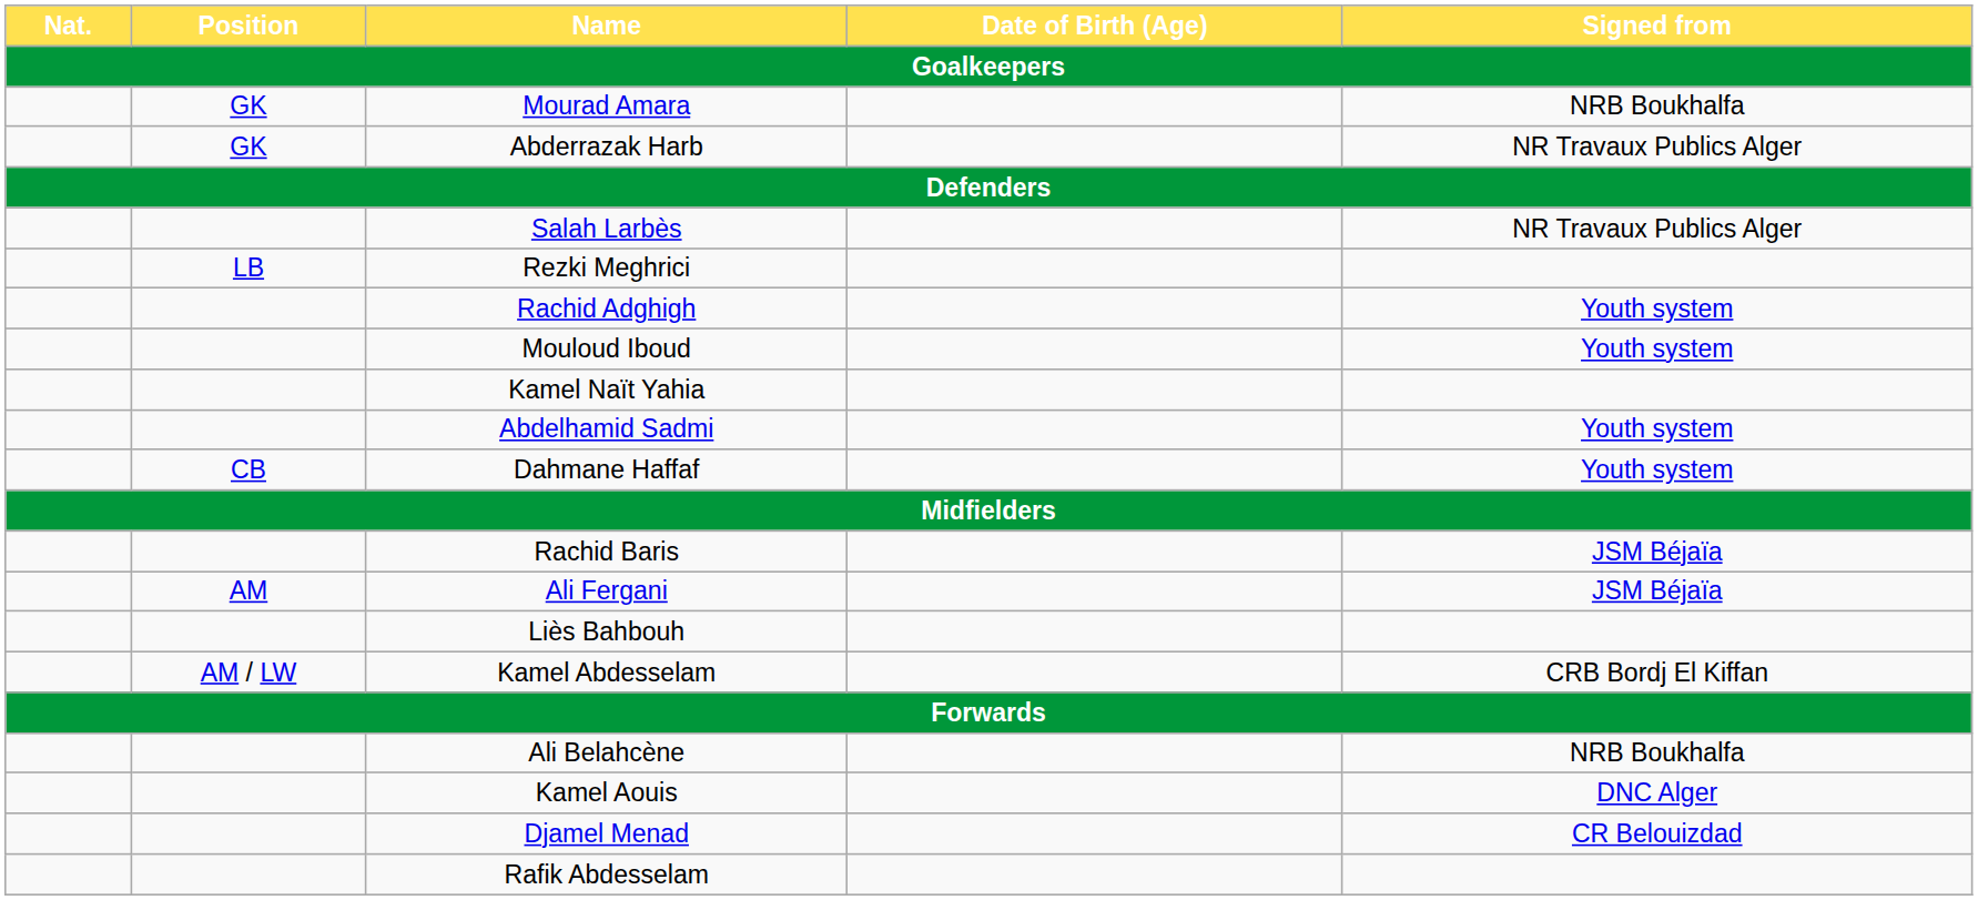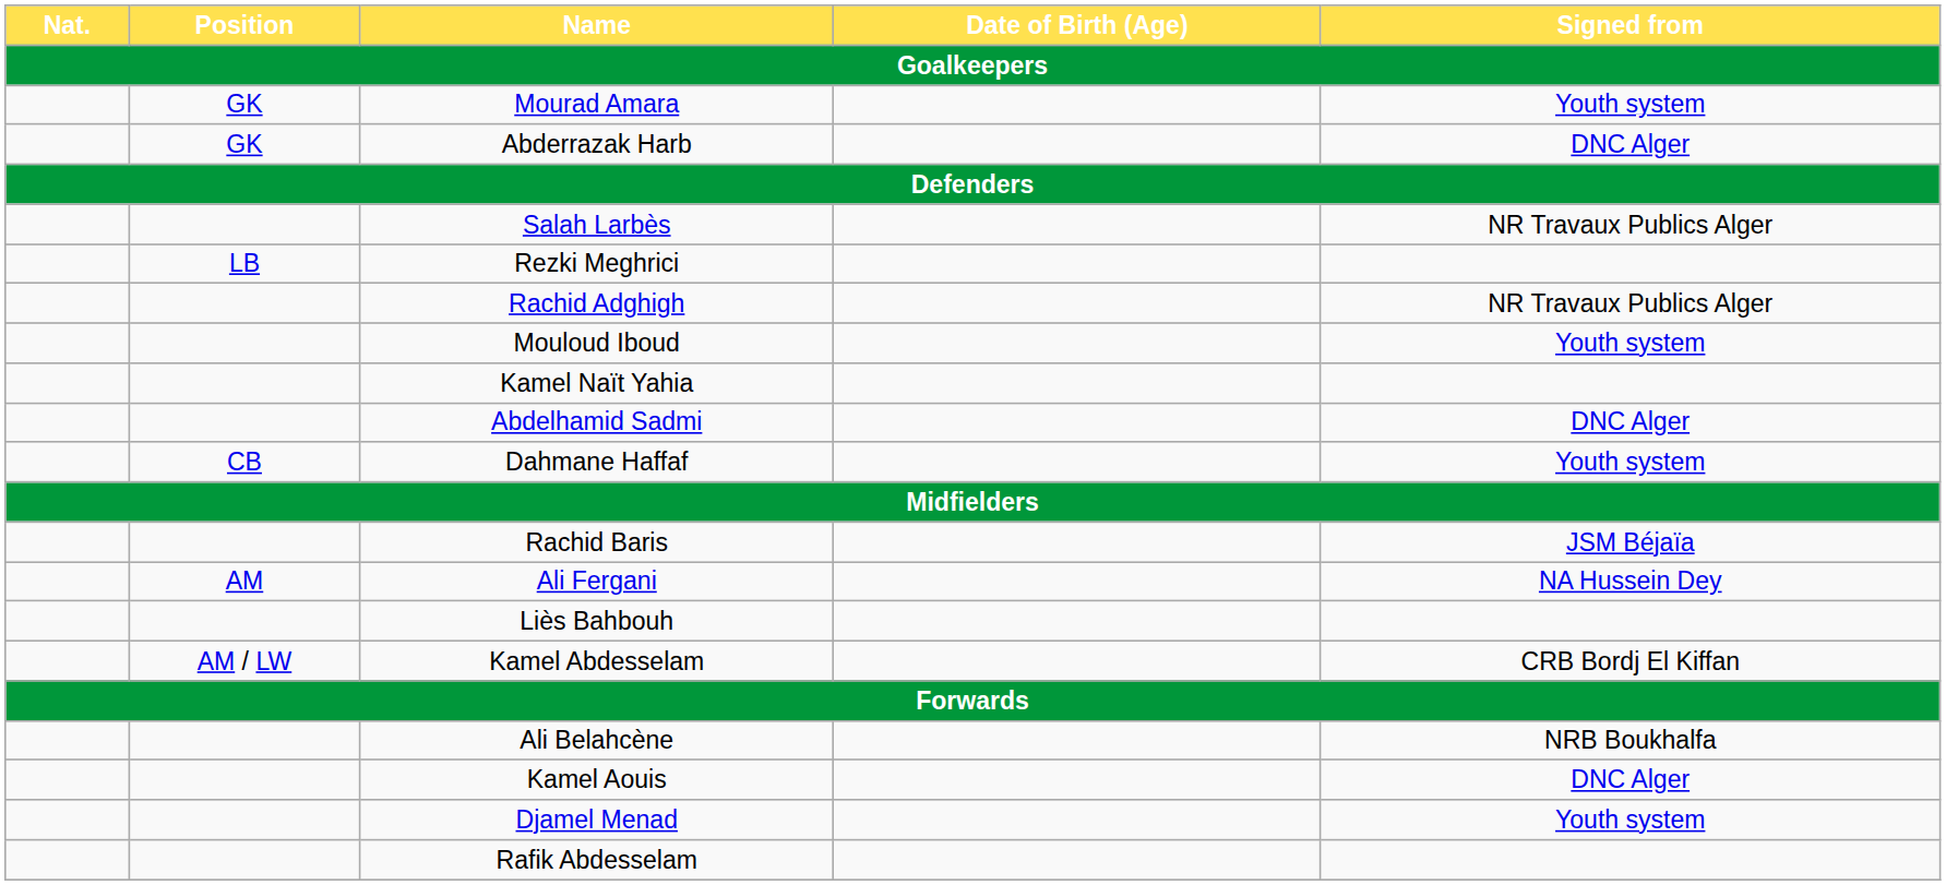Mourad Amara | Signed from: NRB Boukhalfa -> Youth system
Abderrazak Harb | Signed from: NR Travaux Publics Alger -> DNC Alger
Rachid Adghigh | Signed from: Youth system -> NR Travaux Publics Alger
Abdelhamid Sadmi | Signed from: Youth system -> DNC Alger
Ali Fergani | Signed from: JSM Béjaïa -> NA Hussein Dey
Djamel Menad | Signed from: CR Belouizdad -> Youth system
